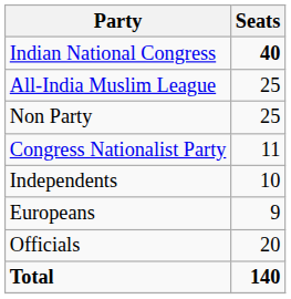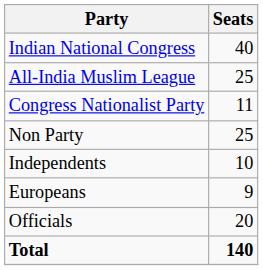Indian National Congress | Seats: bold -> normal
rows swapped: Congress Nationalist Party <-> Non Party
